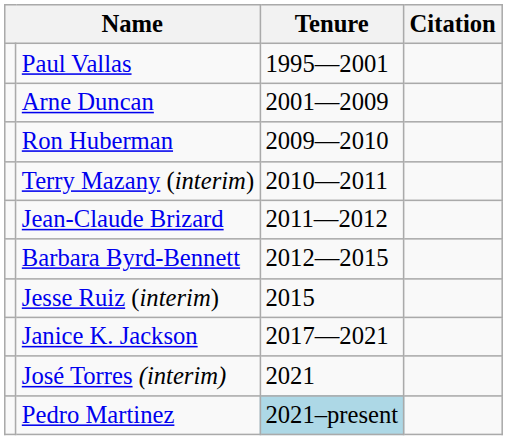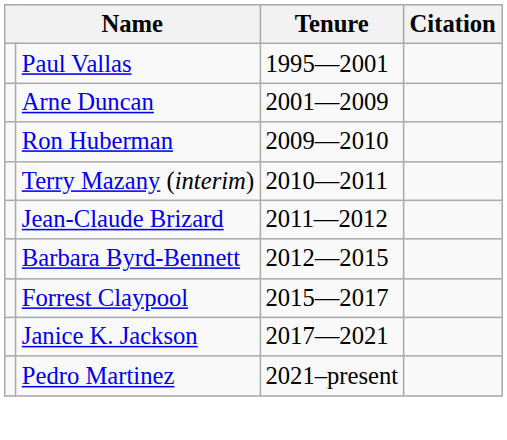- row: Jesse Ruiz (interim) | 2015
+ row: Forrest Claypool | 2015—2017
- row: José Torres (interim) | 2021
Pedro Martinez | Tenure: lightblue background -> no background
